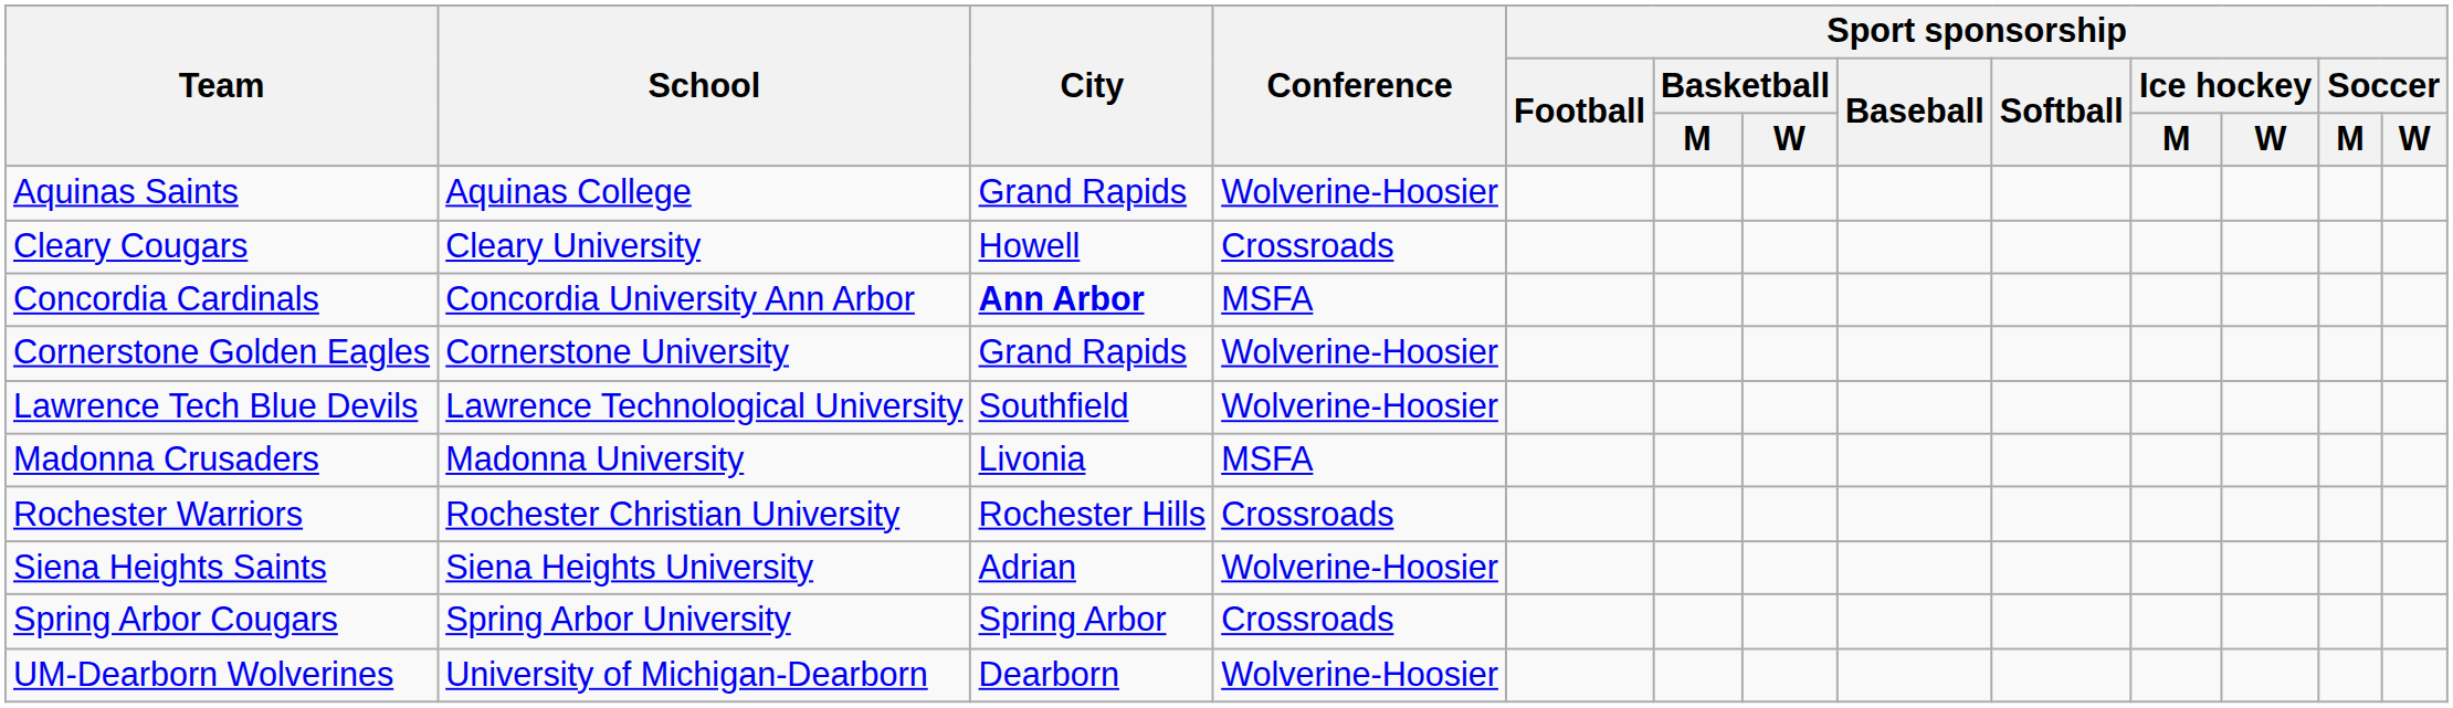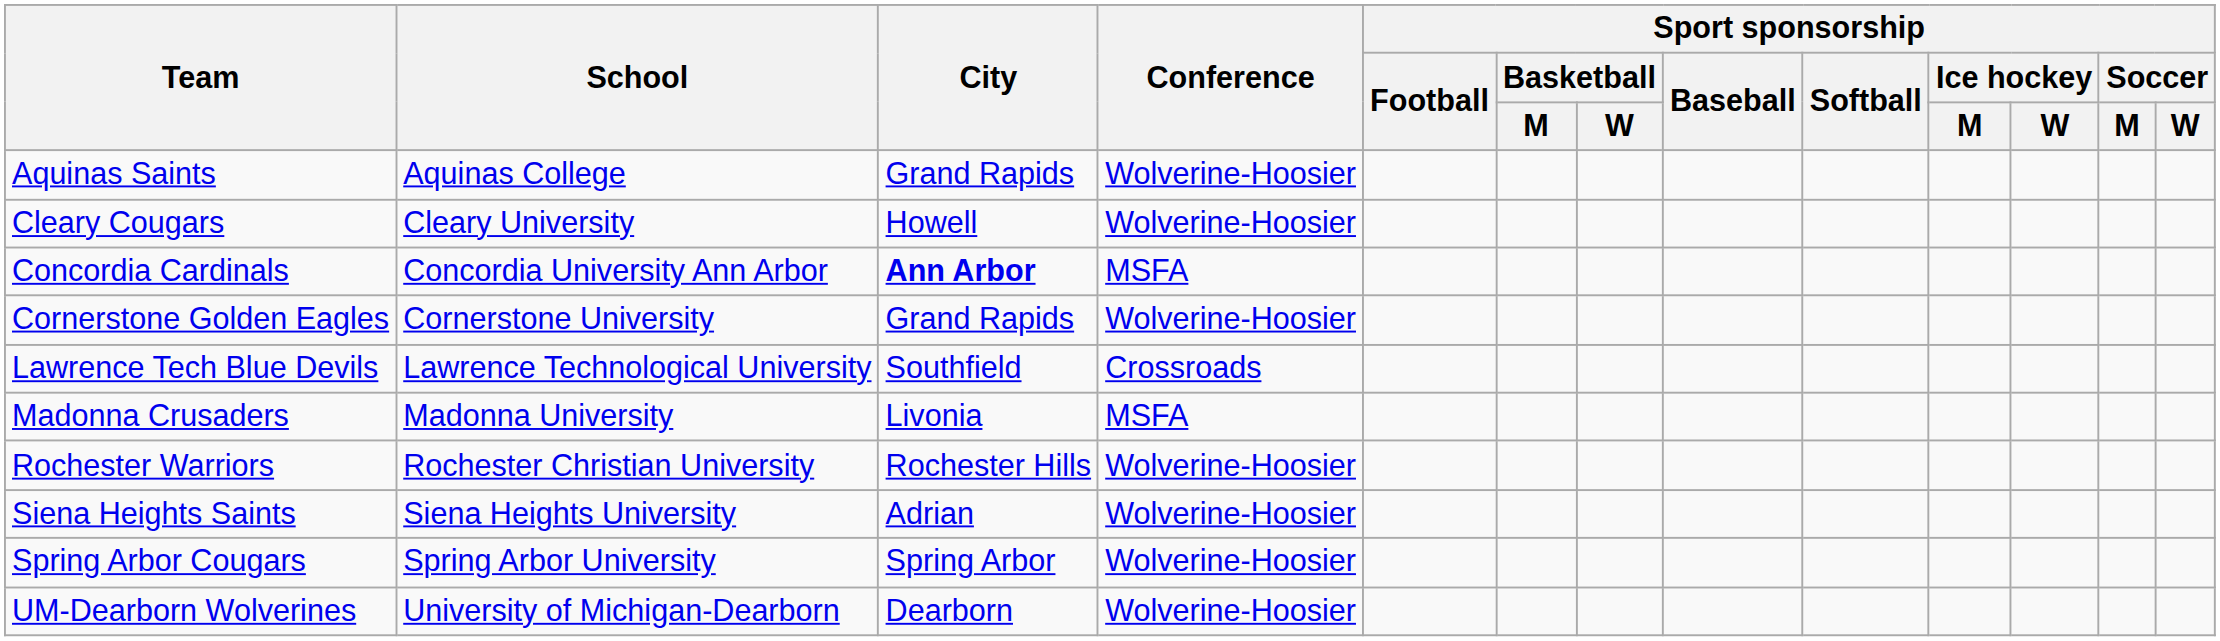Cleary Cougars | Conference: Crossroads -> Wolverine-Hoosier
Lawrence Tech Blue Devils | Conference: Wolverine-Hoosier -> Crossroads
Rochester Warriors | Conference: Crossroads -> Wolverine-Hoosier
Spring Arbor Cougars | Conference: Crossroads -> Wolverine-Hoosier
